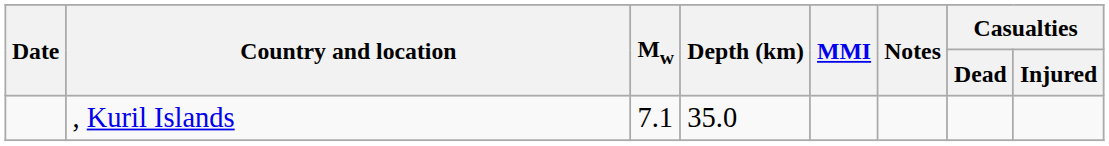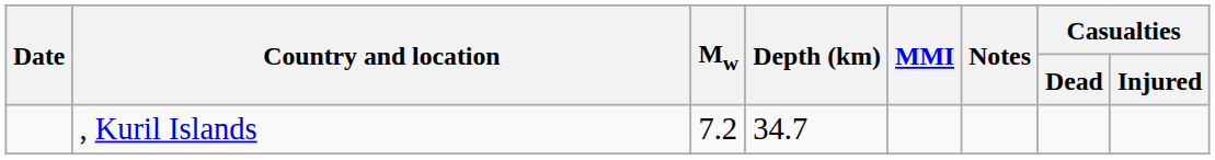, Kuril Islands | Mw: 7.1 -> 7.2
, Kuril Islands | Depth (km): 35.0 -> 34.7
